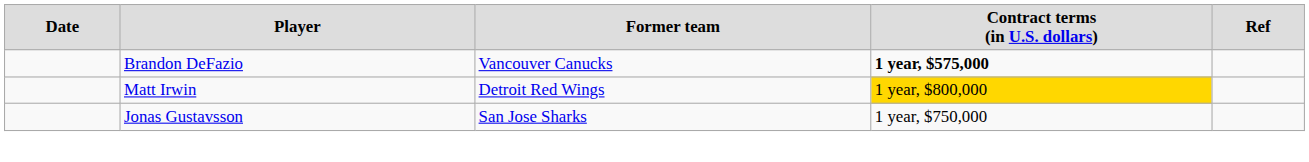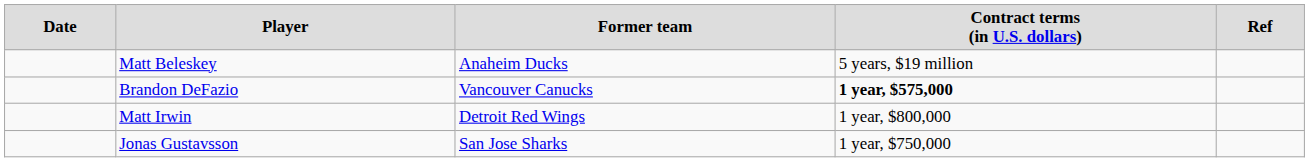+ row: Matt Beleskey | Anaheim Ducks | 5 years, $19 million
Matt Irwin | column 4: gold background -> no background
